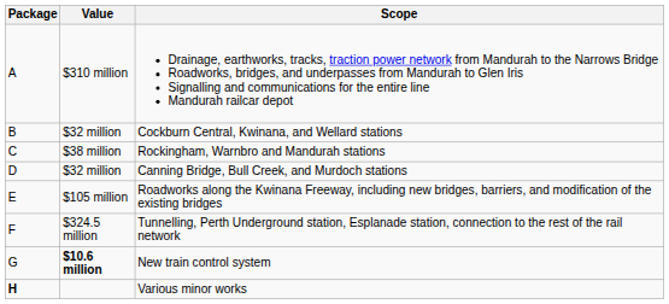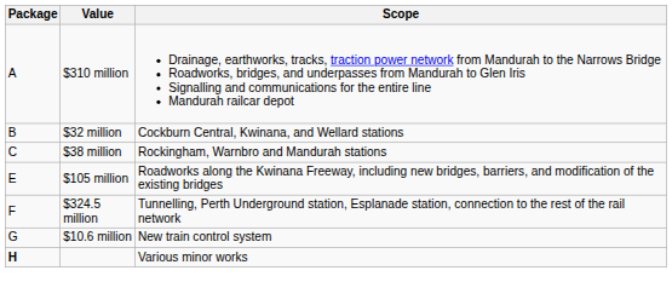- row: D | $32 million | Canning Bridge, Bull Creek, and Murdoch stations
New train control system | Value: bold -> normal
